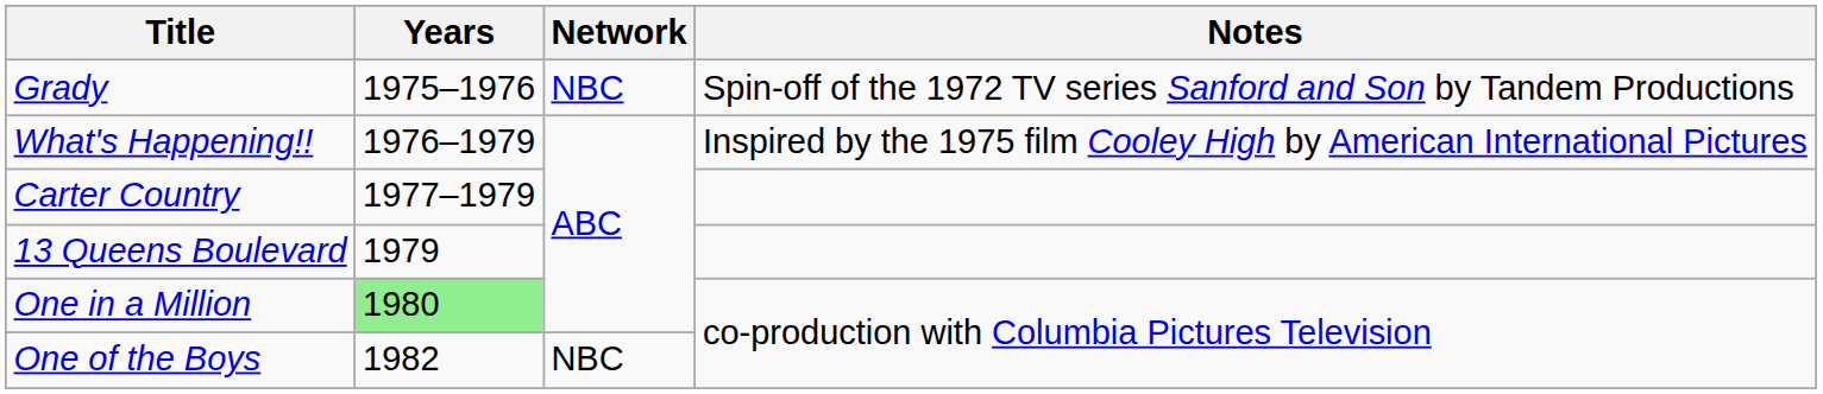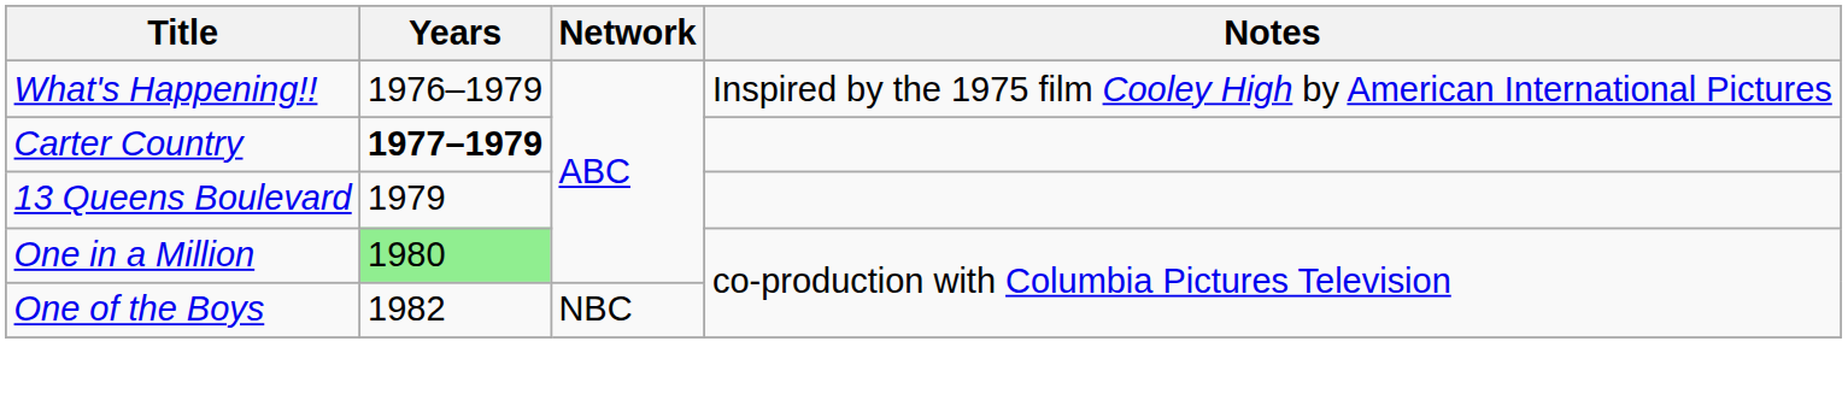- row: Grady | 1975–1976 | NBC | Spin-off of the 1972 TV series Sanford and Son by Tandem Productions
Carter Country | Years: normal -> bold
